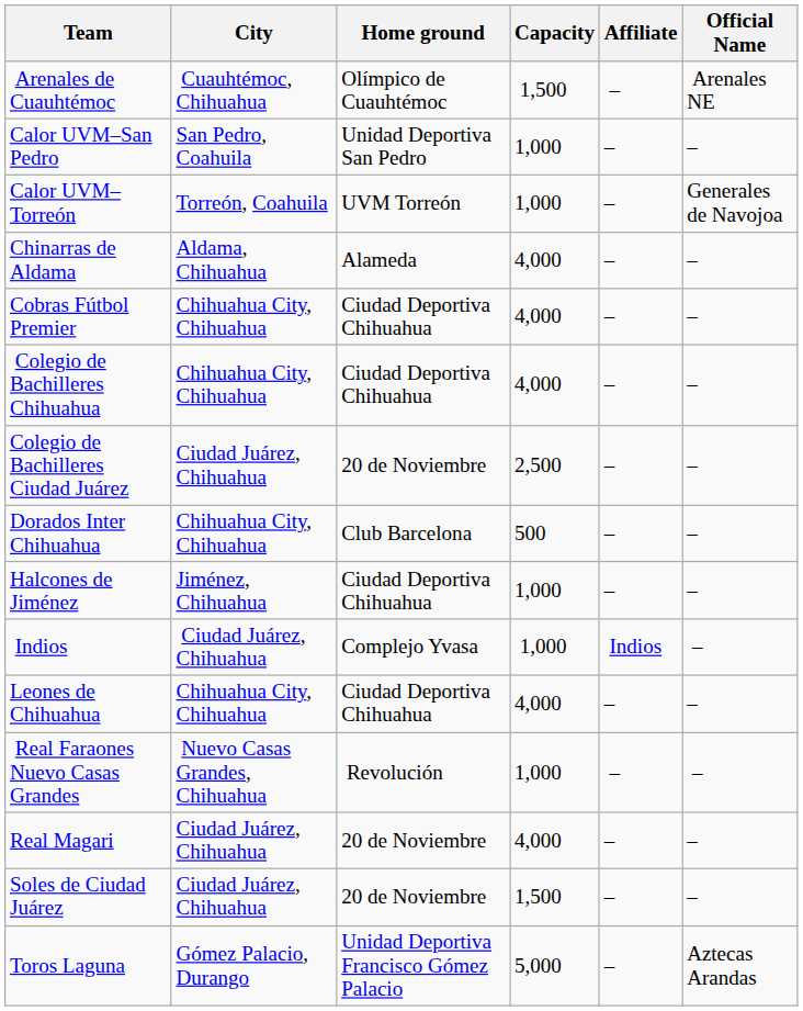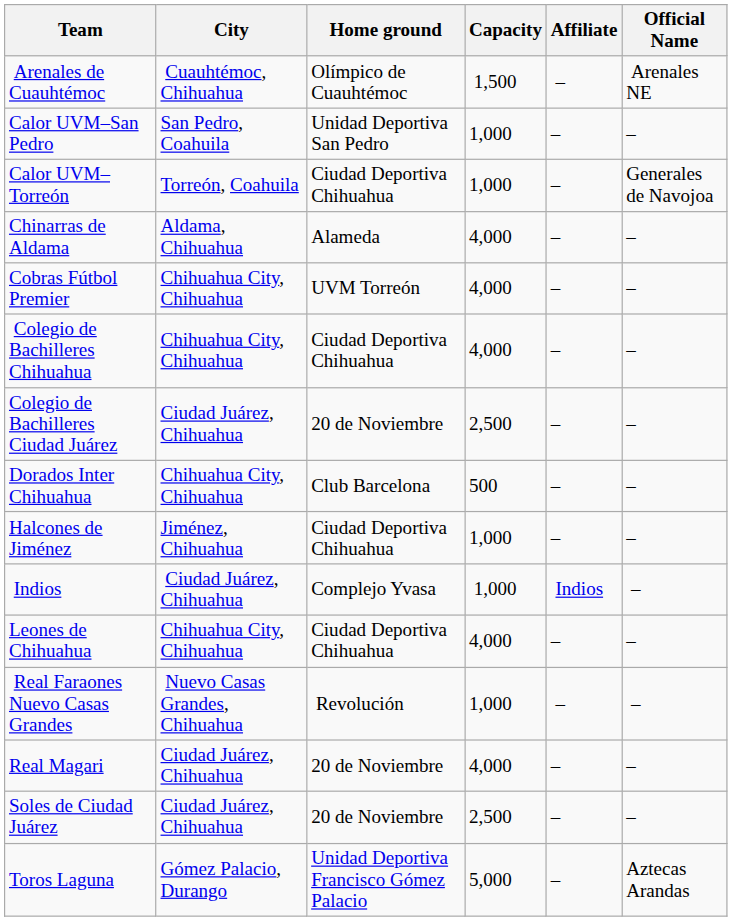Calor UVM–Torreón | Home ground: UVM Torreón -> Ciudad Deportiva Chihuahua
Cobras Fútbol Premier | Home ground: Ciudad Deportiva Chihuahua -> UVM Torreón
Soles de Ciudad Juárez | Capacity: 1,500 -> 2,500
